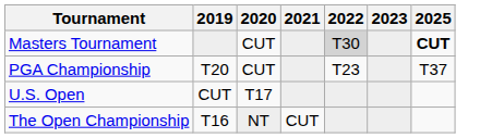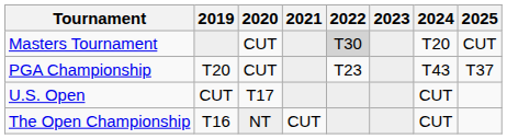+ column: 2024 | T20 | T43 | CUT | CUT
Masters Tournament | 2025: bold -> normal
